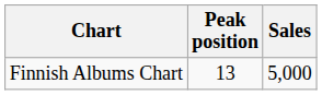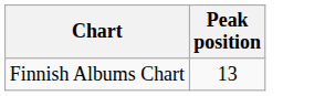- column: Sales | 5,000
